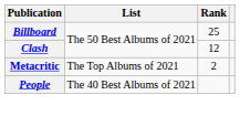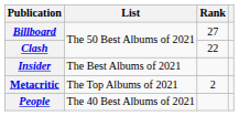Billboard | Rank: 25 -> 27
Clash | Rank: 12 -> 22
+ row: Insider | The Best Albums of 2021
